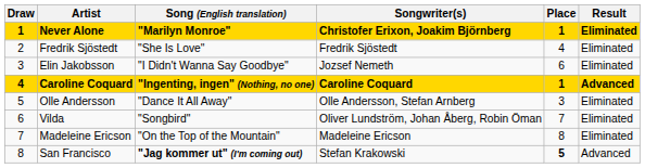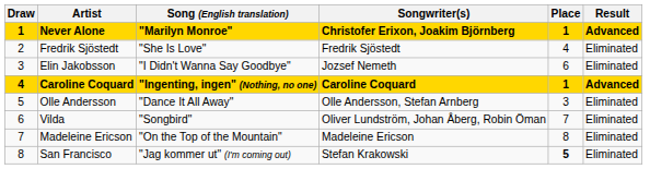Never Alone | Result: Eliminated -> Advanced
San Francisco | Song (English translation): bold -> normal
San Francisco | Result: Advanced -> Eliminated
